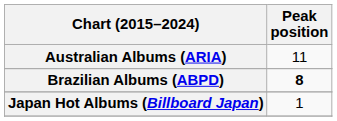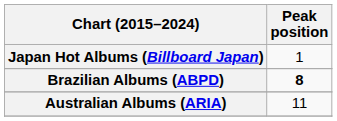rows swapped: Australian Albums (ARIA) <-> Japan Hot Albums (Billboard Japan)
